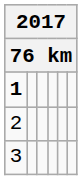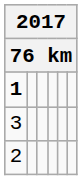rows swapped: 2 <-> 3
